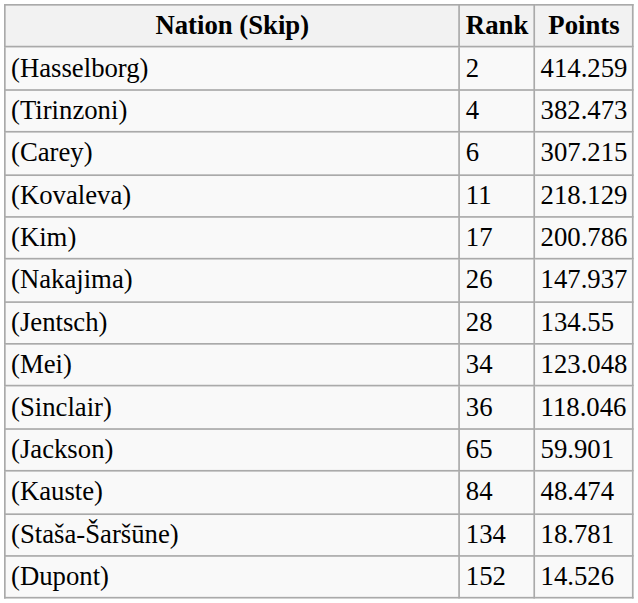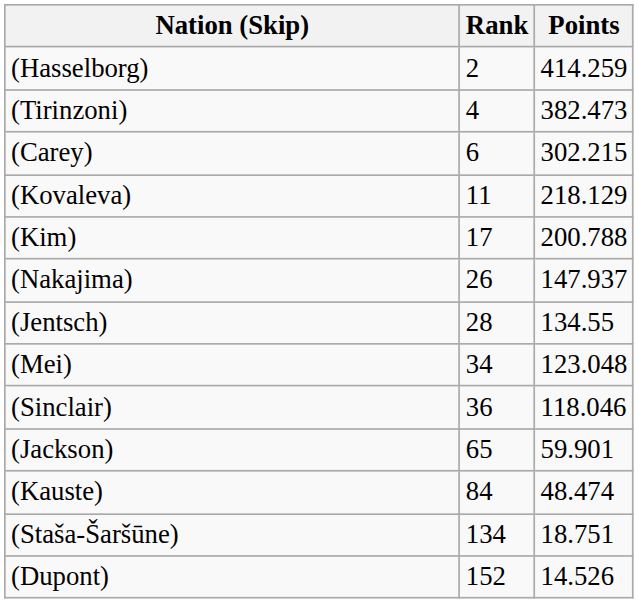(Carey) | Points: 307.215 -> 302.215
(Kim) | Points: 200.786 -> 200.788
(Staša-Šaršūne) | Points: 18.781 -> 18.751
